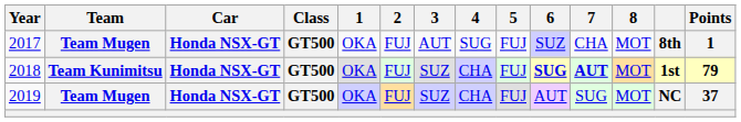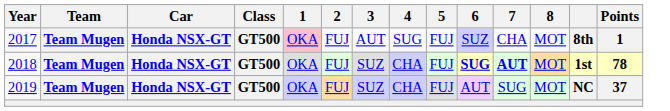2017 | 1: no background -> pink background
2018 | Team: Team Kunimitsu -> Team Mugen
2018 | Points: 79 -> 78
